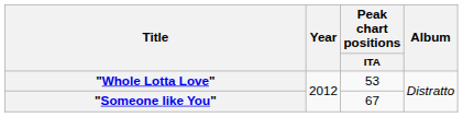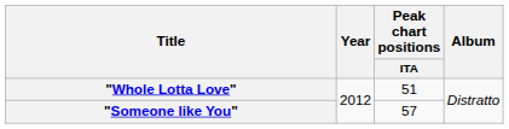"Whole Lotta Love" | Peak chart positions / ITA: 53 -> 51
"Someone like You" | Peak chart positions / ITA: 67 -> 57
